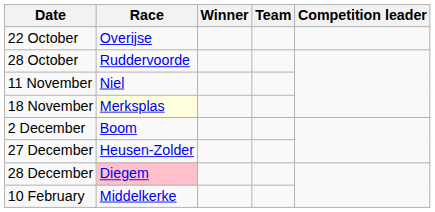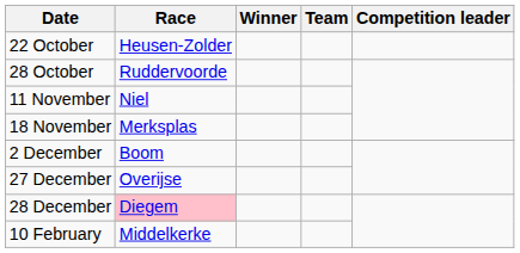22 October | Race: Overijse -> Heusen-Zolder
18 November | Race: lightyellow background -> no background
27 December | Race: Heusen-Zolder -> Overijse
